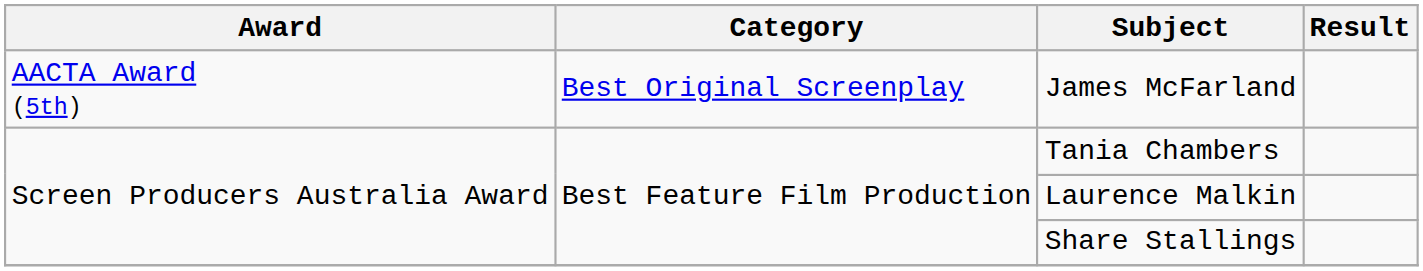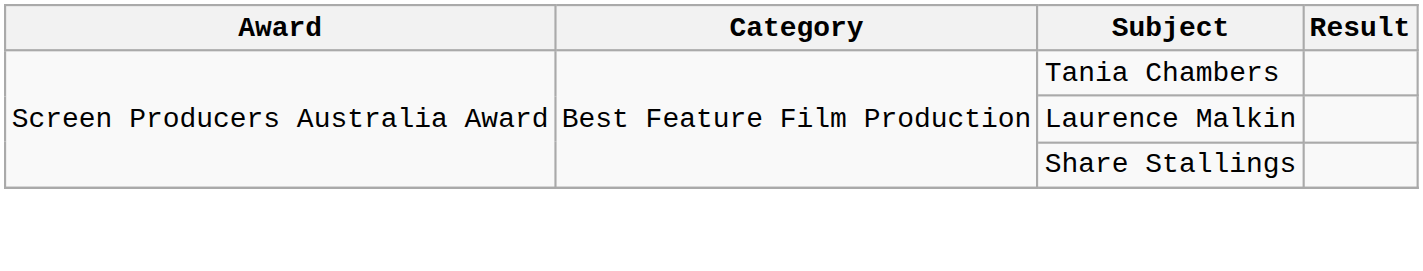- row: AACTA Award (5th) | Best Original Screenplay | James McFarland
